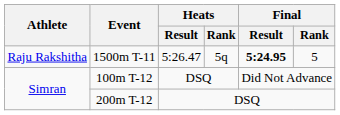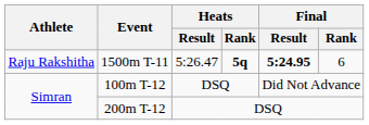1500m T-11 | Heats / Rank: normal -> bold
1500m T-11 | Final / Rank: 5 -> 6
